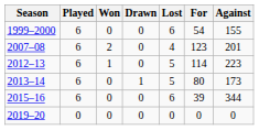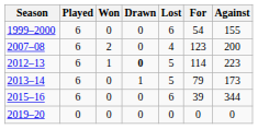2007–08 | Against: 201 -> 200
2012–13 | Drawn: normal -> bold
2013–14 | For: 80 -> 79
